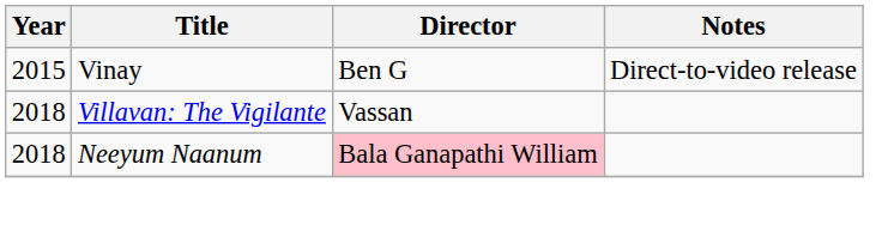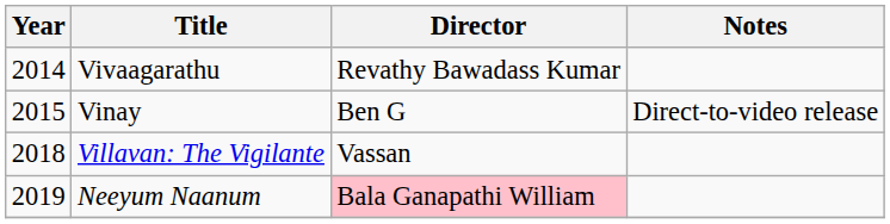+ row: 2014 | Vivaagarathu | Revathy Bawadass Kumar
Neeyum Naanum | Year: 2018 -> 2019
